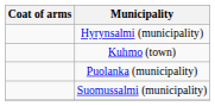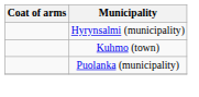- row: Suomussalmi (municipality)
